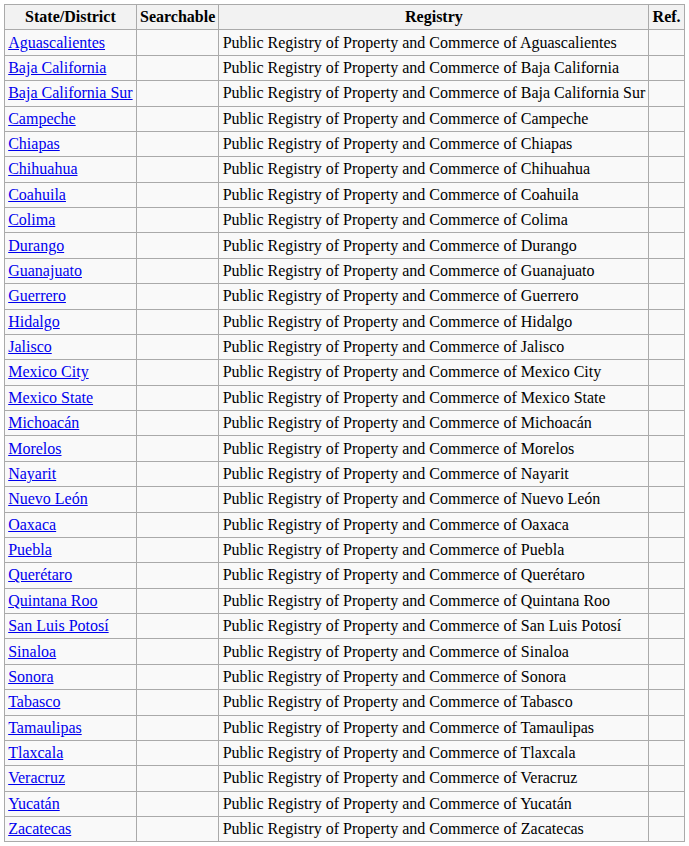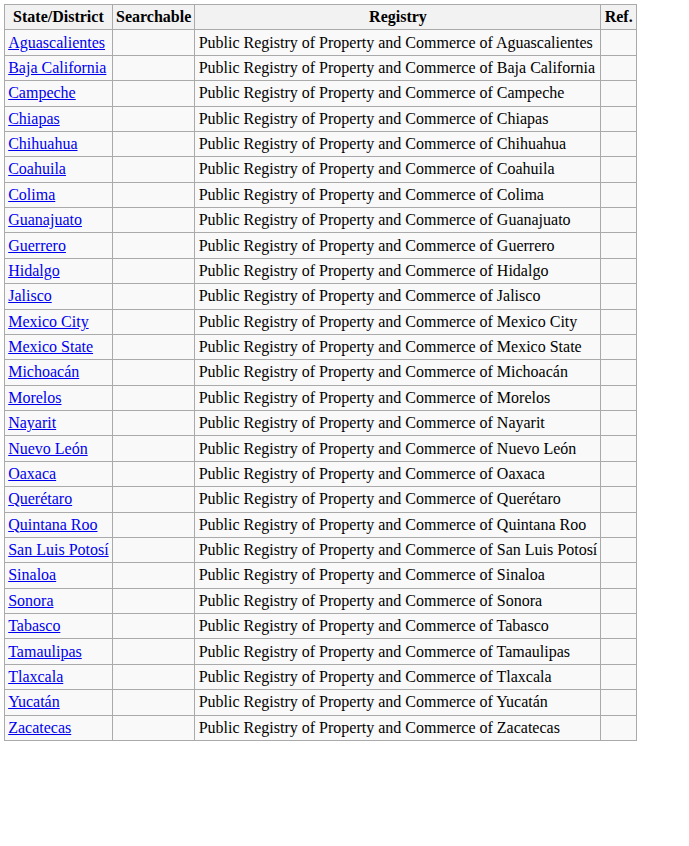- row: Baja California Sur | Public Registry of Property and Commerce of Baja California Sur
- row: Durango | Public Registry of Property and Commerce of Durango
- row: Puebla | Public Registry of Property and Commerce of Puebla
- row: Veracruz | Public Registry of Property and Commerce of Veracruz
